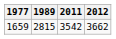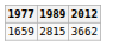- column: 2011 | 3542
